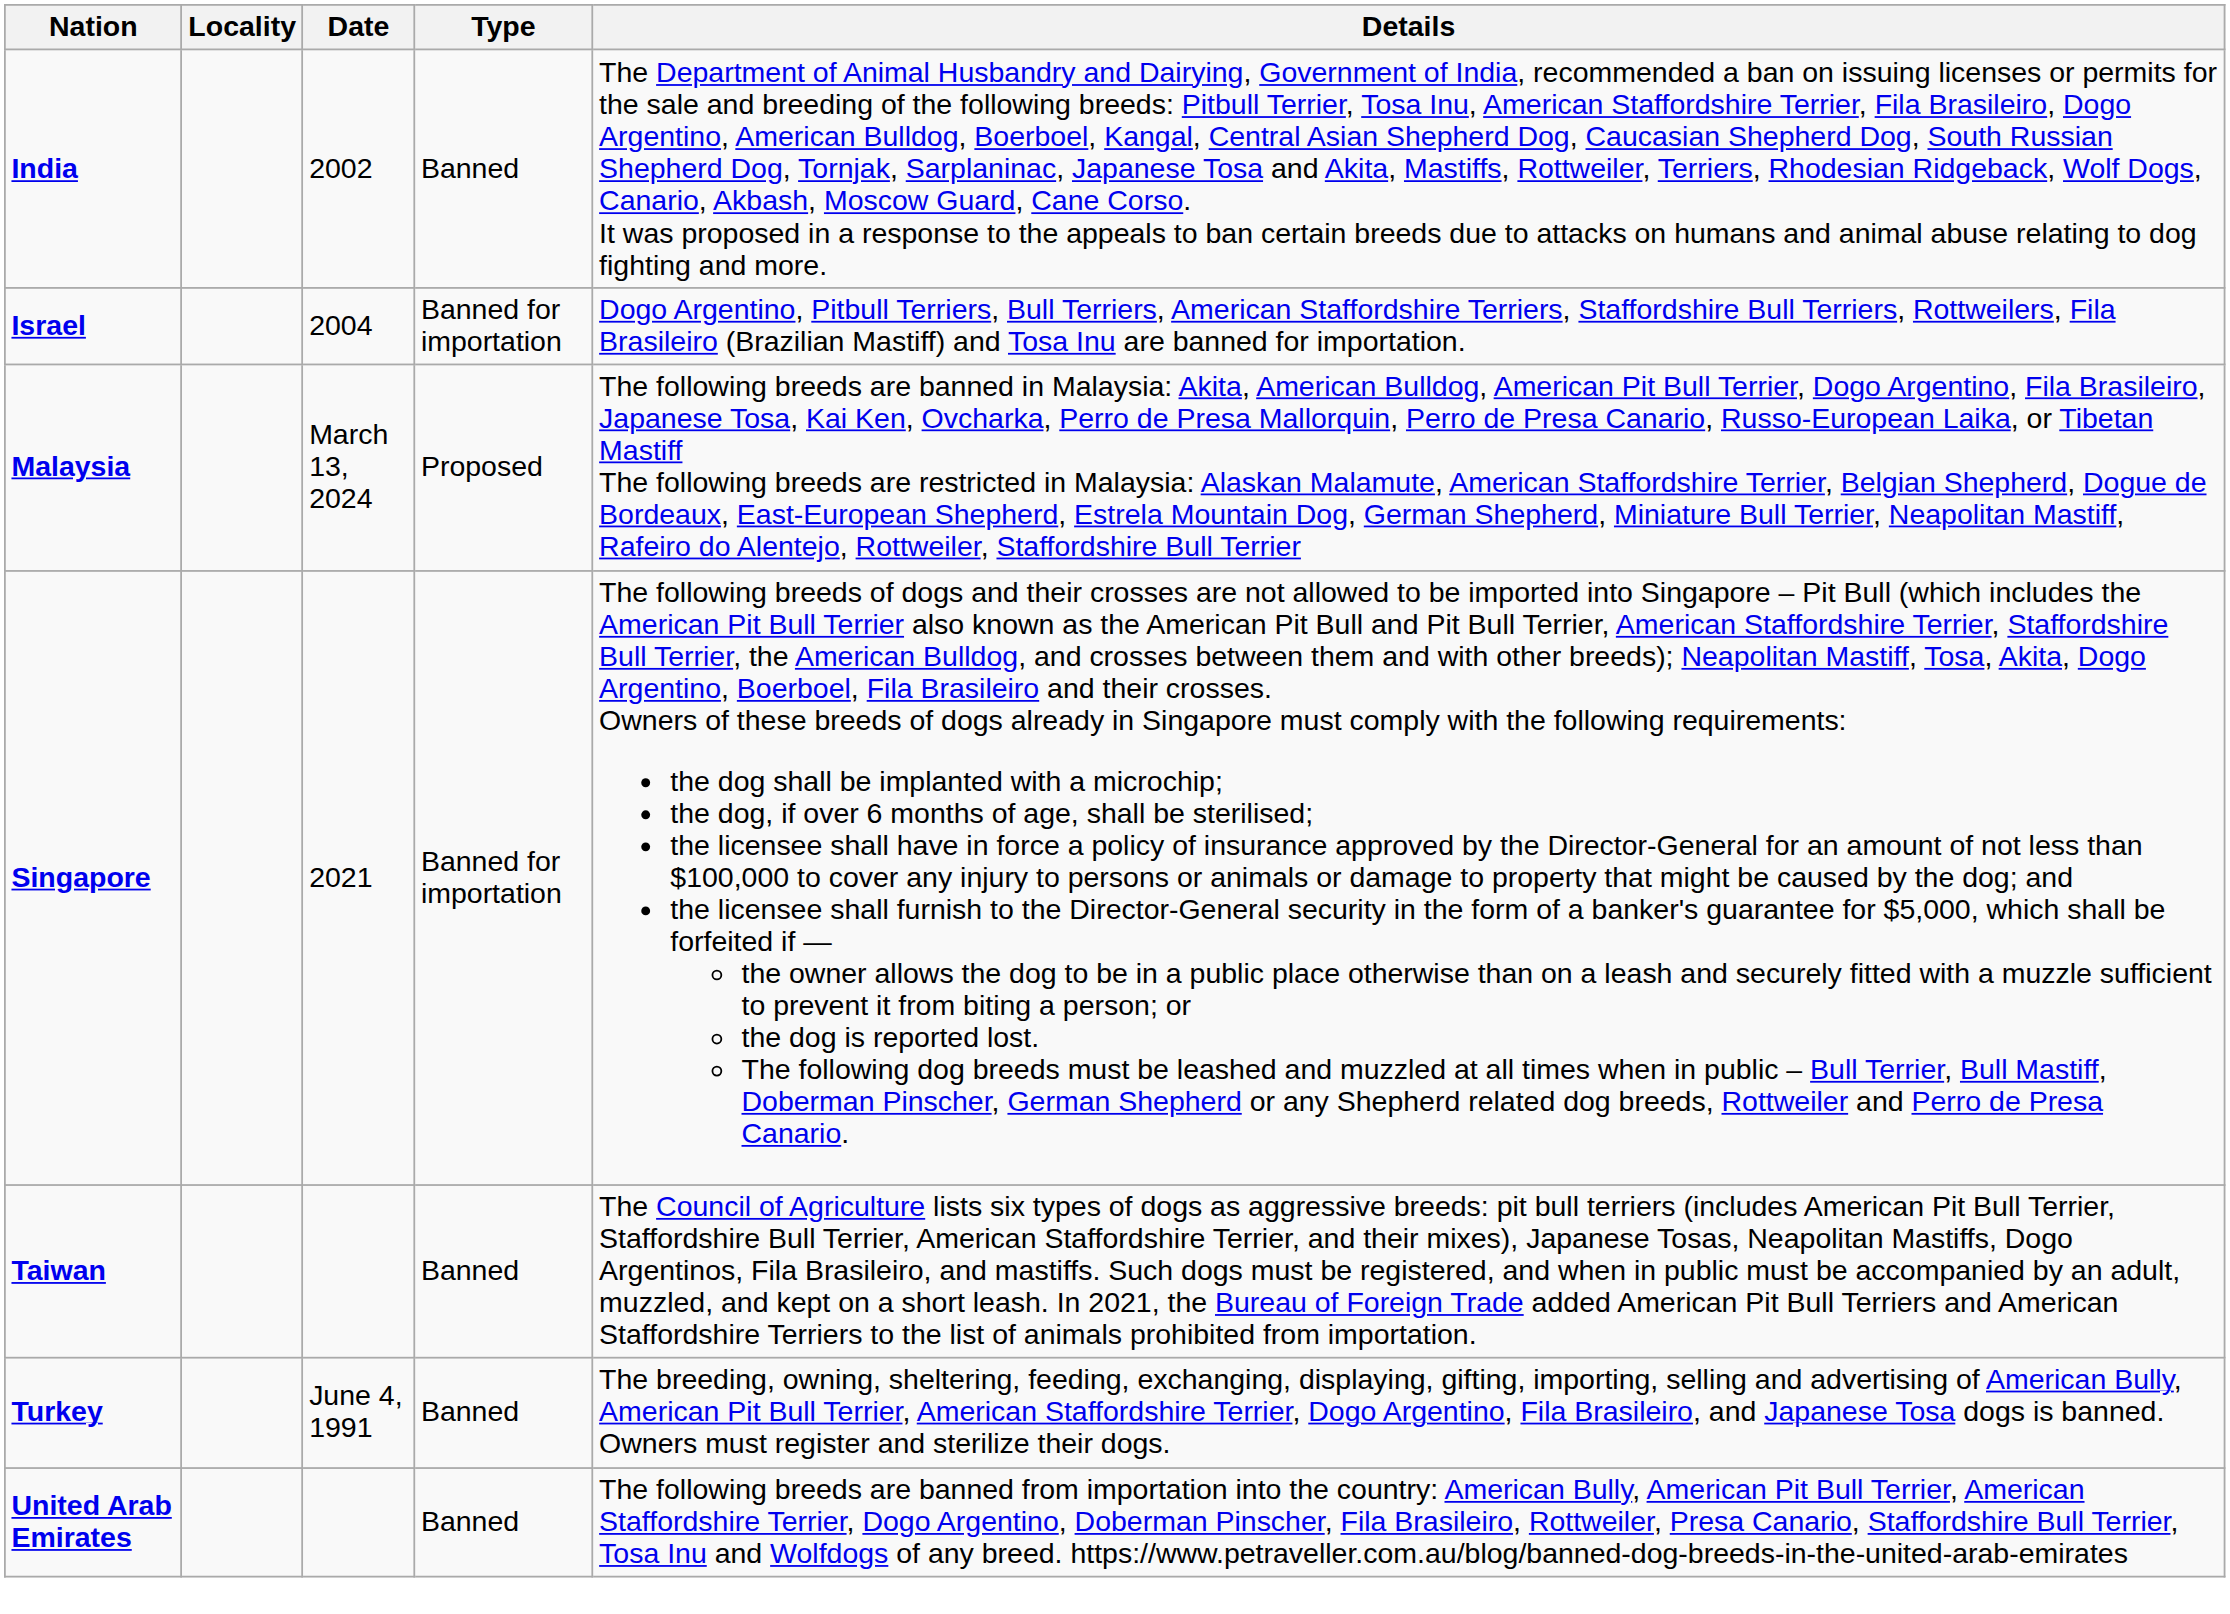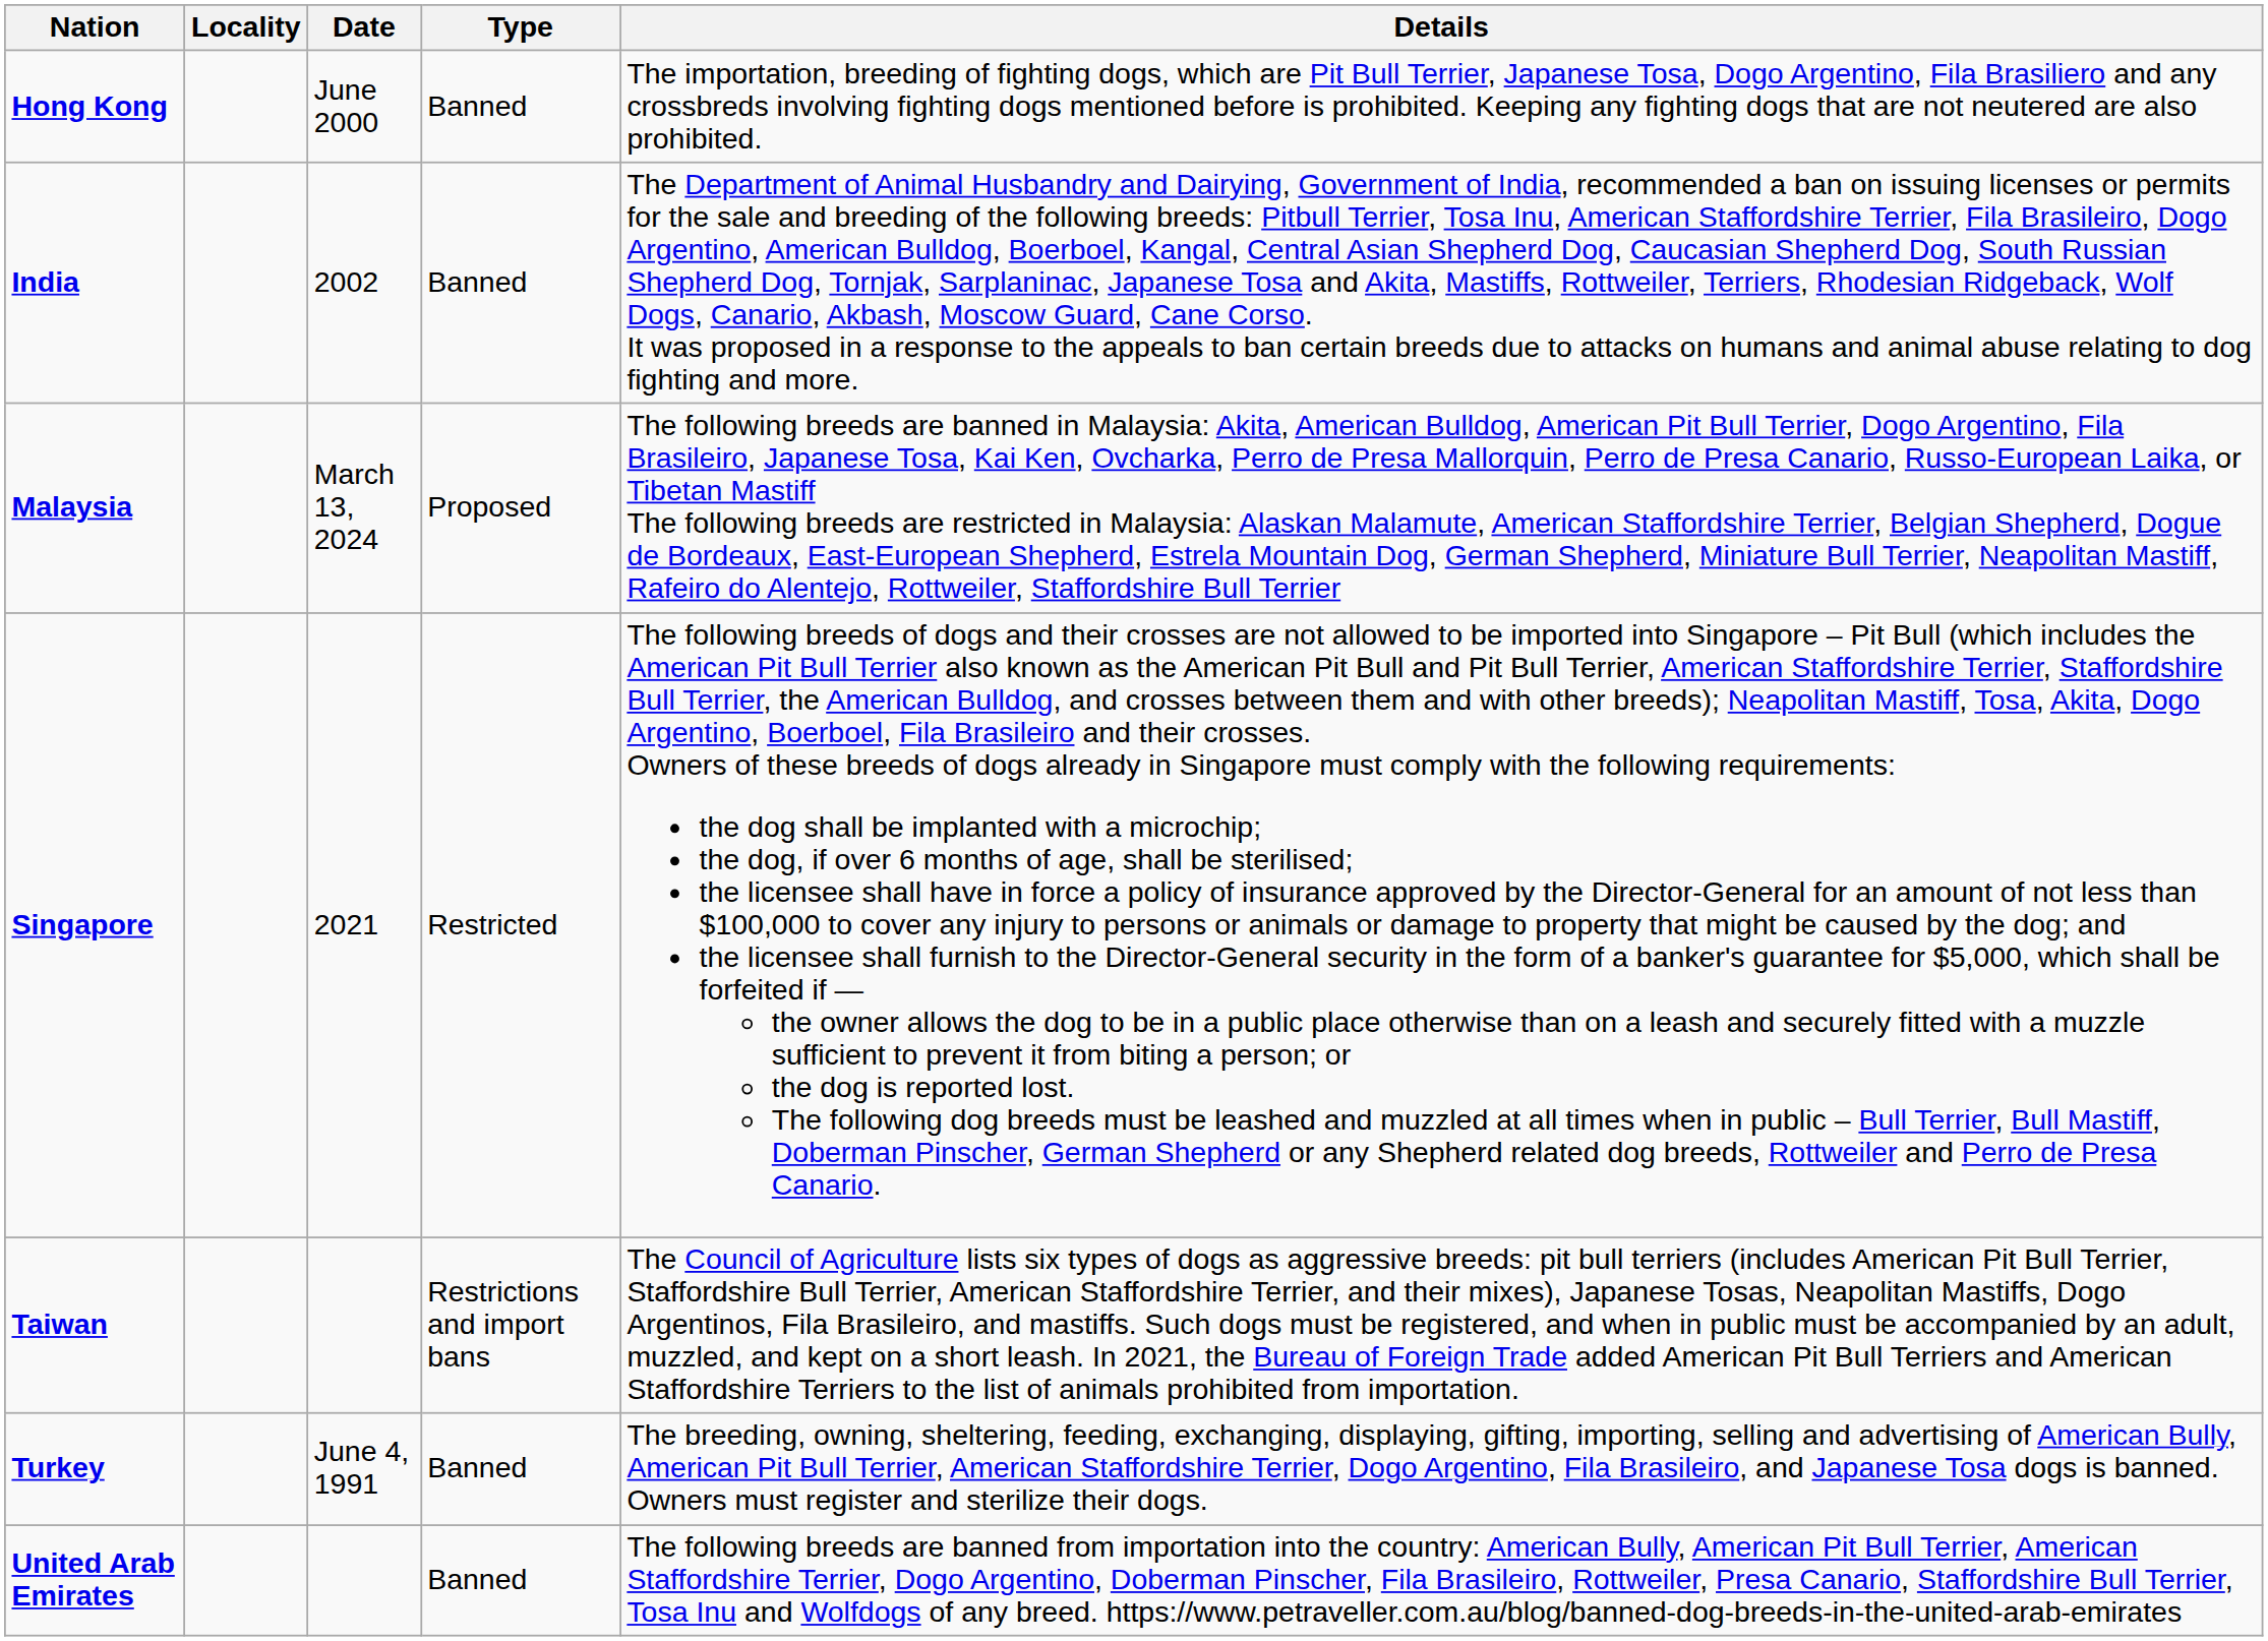+ row: Hong Kong | June 2000 | Banned | The importation, breeding of fighting dogs, which are Pit Bull Terrier, Japanese Tosa, Dogo Argentino, Fila Brasiliero and any crossbreds involving fighting dogs mentioned before is prohibited. Keeping any fighting dogs that are not neutered are also prohibited.
- row: Israel | 2004 | Banned for importation | Dogo Argentino, Pitbull Terriers, Bull Terriers, American Staffordshire Terriers, Staffordshire Bull Terriers, Rottweilers, Fila Brasileiro (Brazilian Mastiff) and Tosa Inu are banned for importation.
Singapore | Type: Banned for importation -> Restricted
Taiwan | Type: Banned -> Restrictions and import bans
